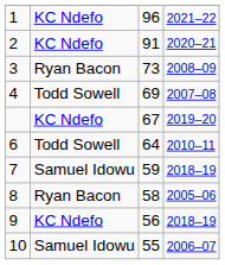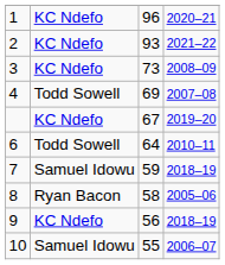1 | column 4: 2021–22 -> 2020–21
2 | column 3: 91 -> 93
2 | column 4: 2020–21 -> 2021–22
3 | column 2: Ryan Bacon -> KC Ndefo
